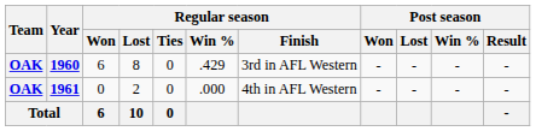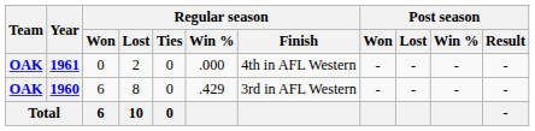rows swapped: 1960 <-> 1961
